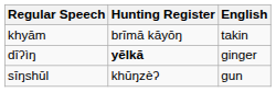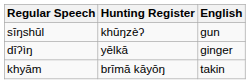rows swapped: khyām <-> sīŋshūl
dīʔìŋ | Hunting Register: bold -> normal
